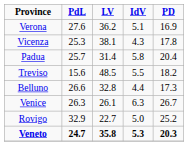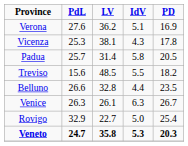Padua | PD: 20.4 -> 20.5
Belluno | PD: 17.3 -> 23.5
Rovigo | PD: 25.2 -> 25.4
